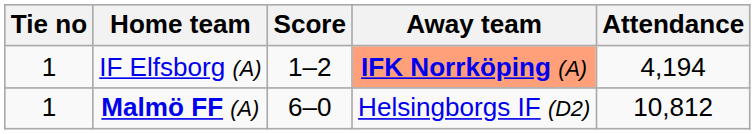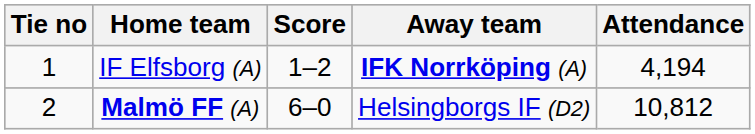IF Elfsborg (A) | Away team: lightsalmon background -> no background
Malmö FF (A) | Tie no: 1 -> 2
